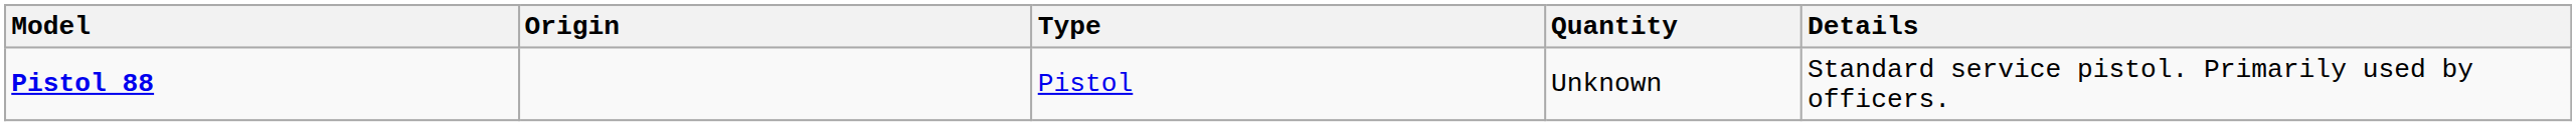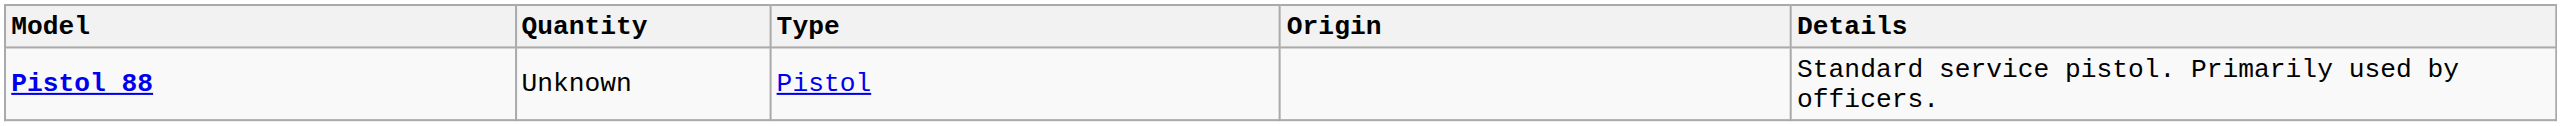columns swapped: Origin <-> Quantity
